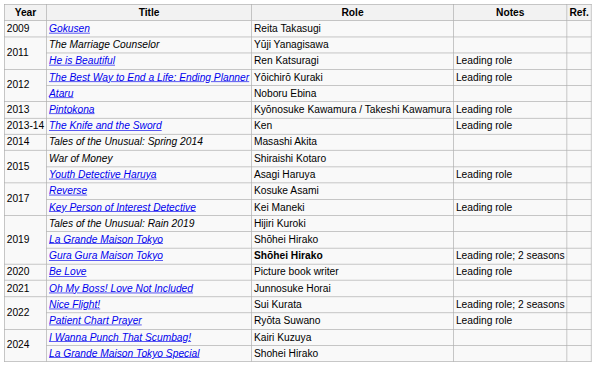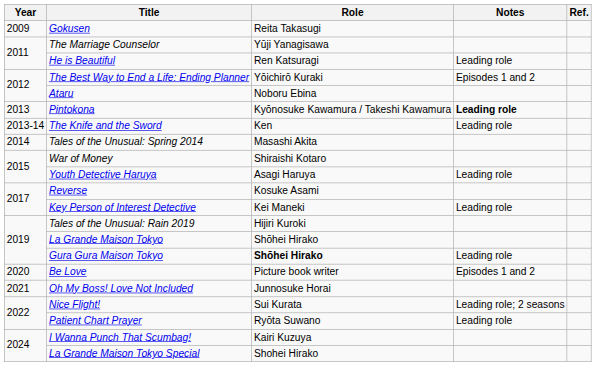The Best Way to End a Life: Ending Planner | Notes: Leading role -> Episodes 1 and 2
Pintokona | Notes: normal -> bold
Gura Gura Maison Tokyo | Notes: Leading role; 2 seasons -> Leading role
Be Love | Notes: Leading role -> Episodes 1 and 2
